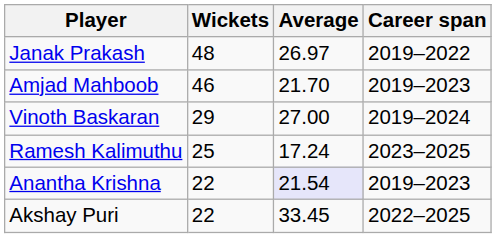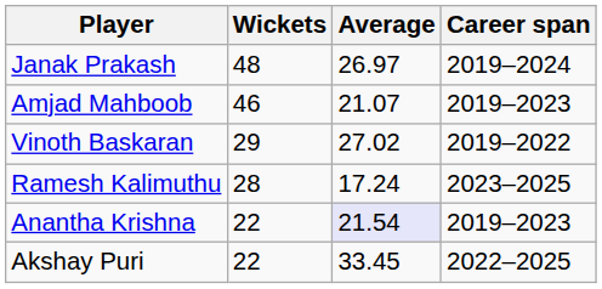Janak Prakash | Career span: 2019–2022 -> 2019–2024
Amjad Mahboob | Average: 21.70 -> 21.07
Vinoth Baskaran | Average: 27.00 -> 27.02
Vinoth Baskaran | Career span: 2019–2024 -> 2019–2022
Ramesh Kalimuthu | Wickets: 25 -> 28
